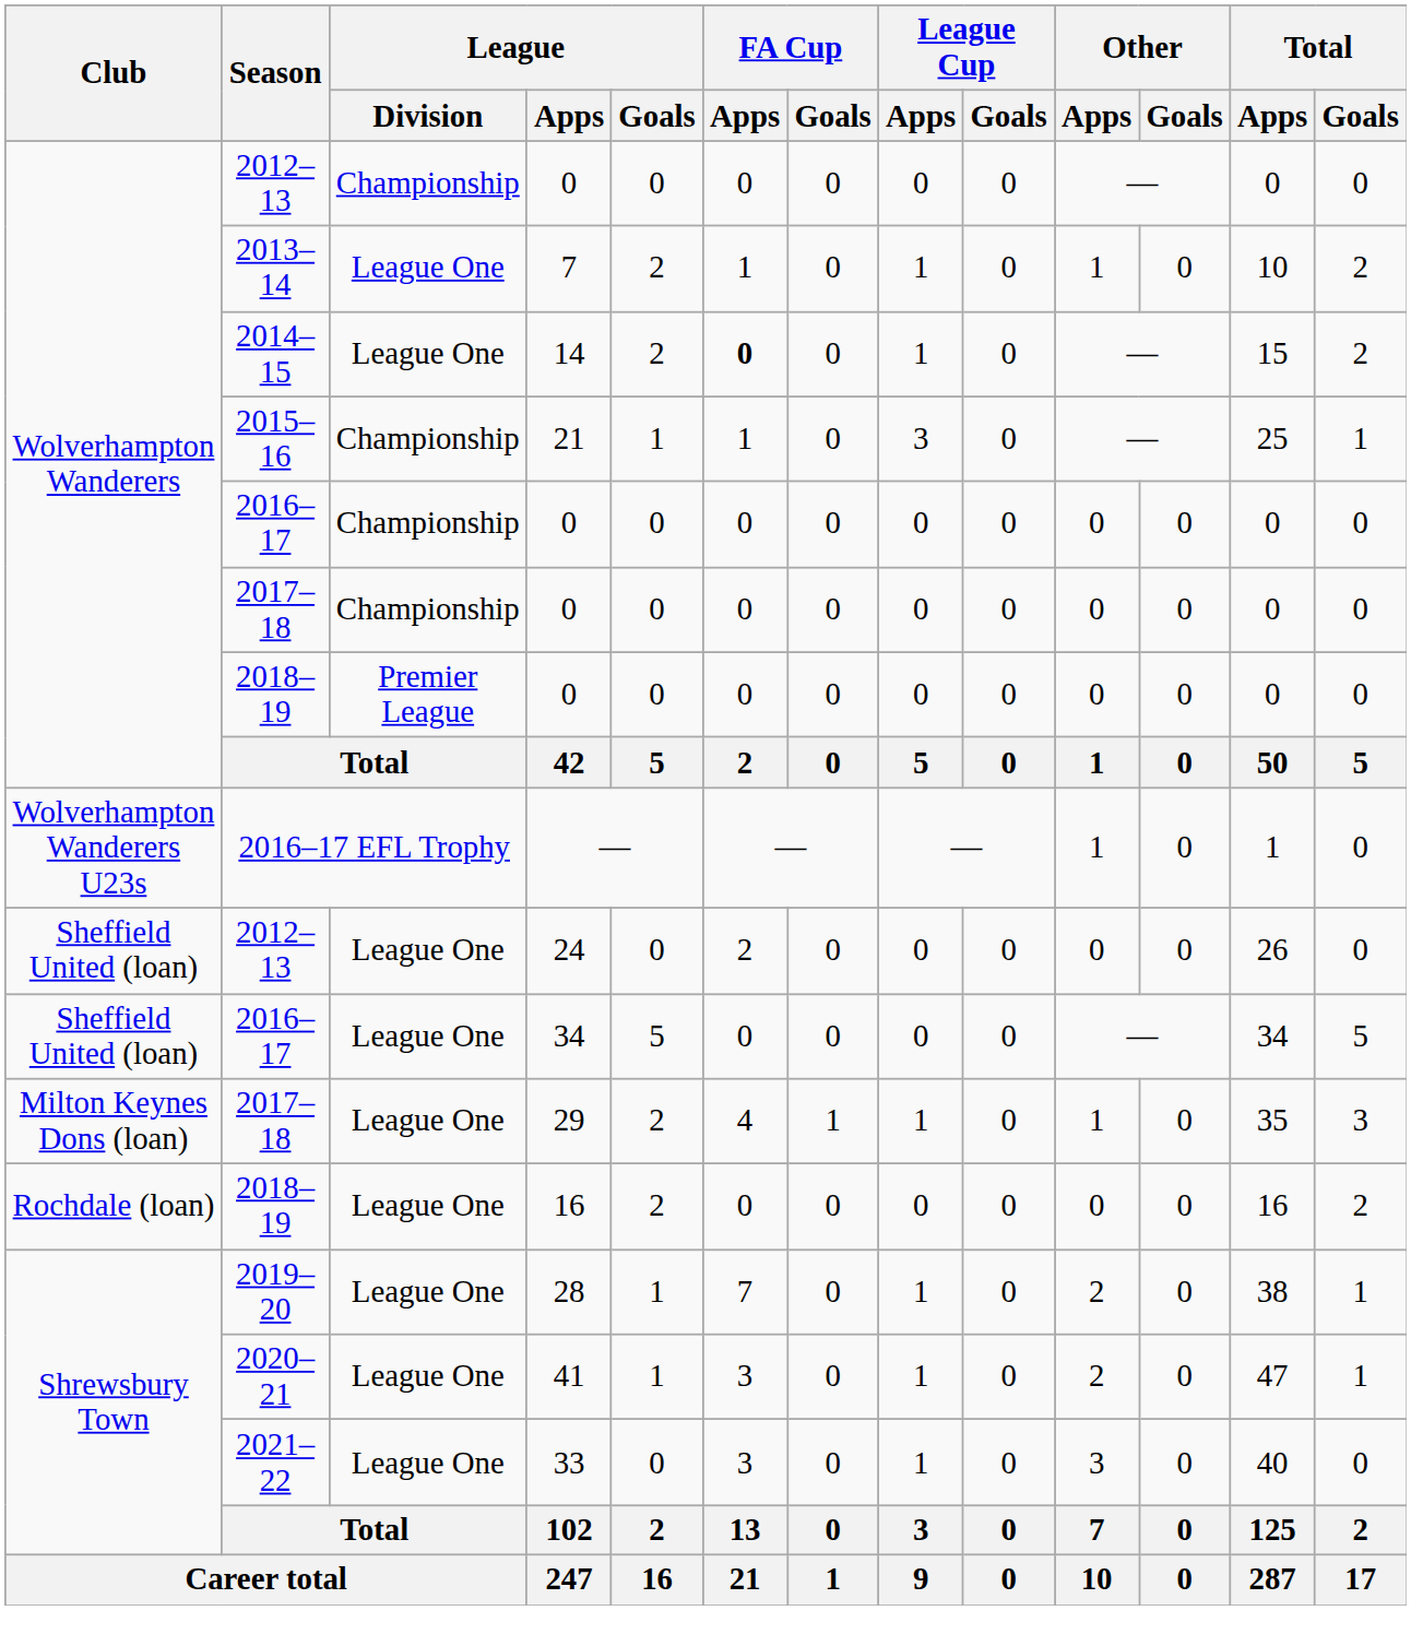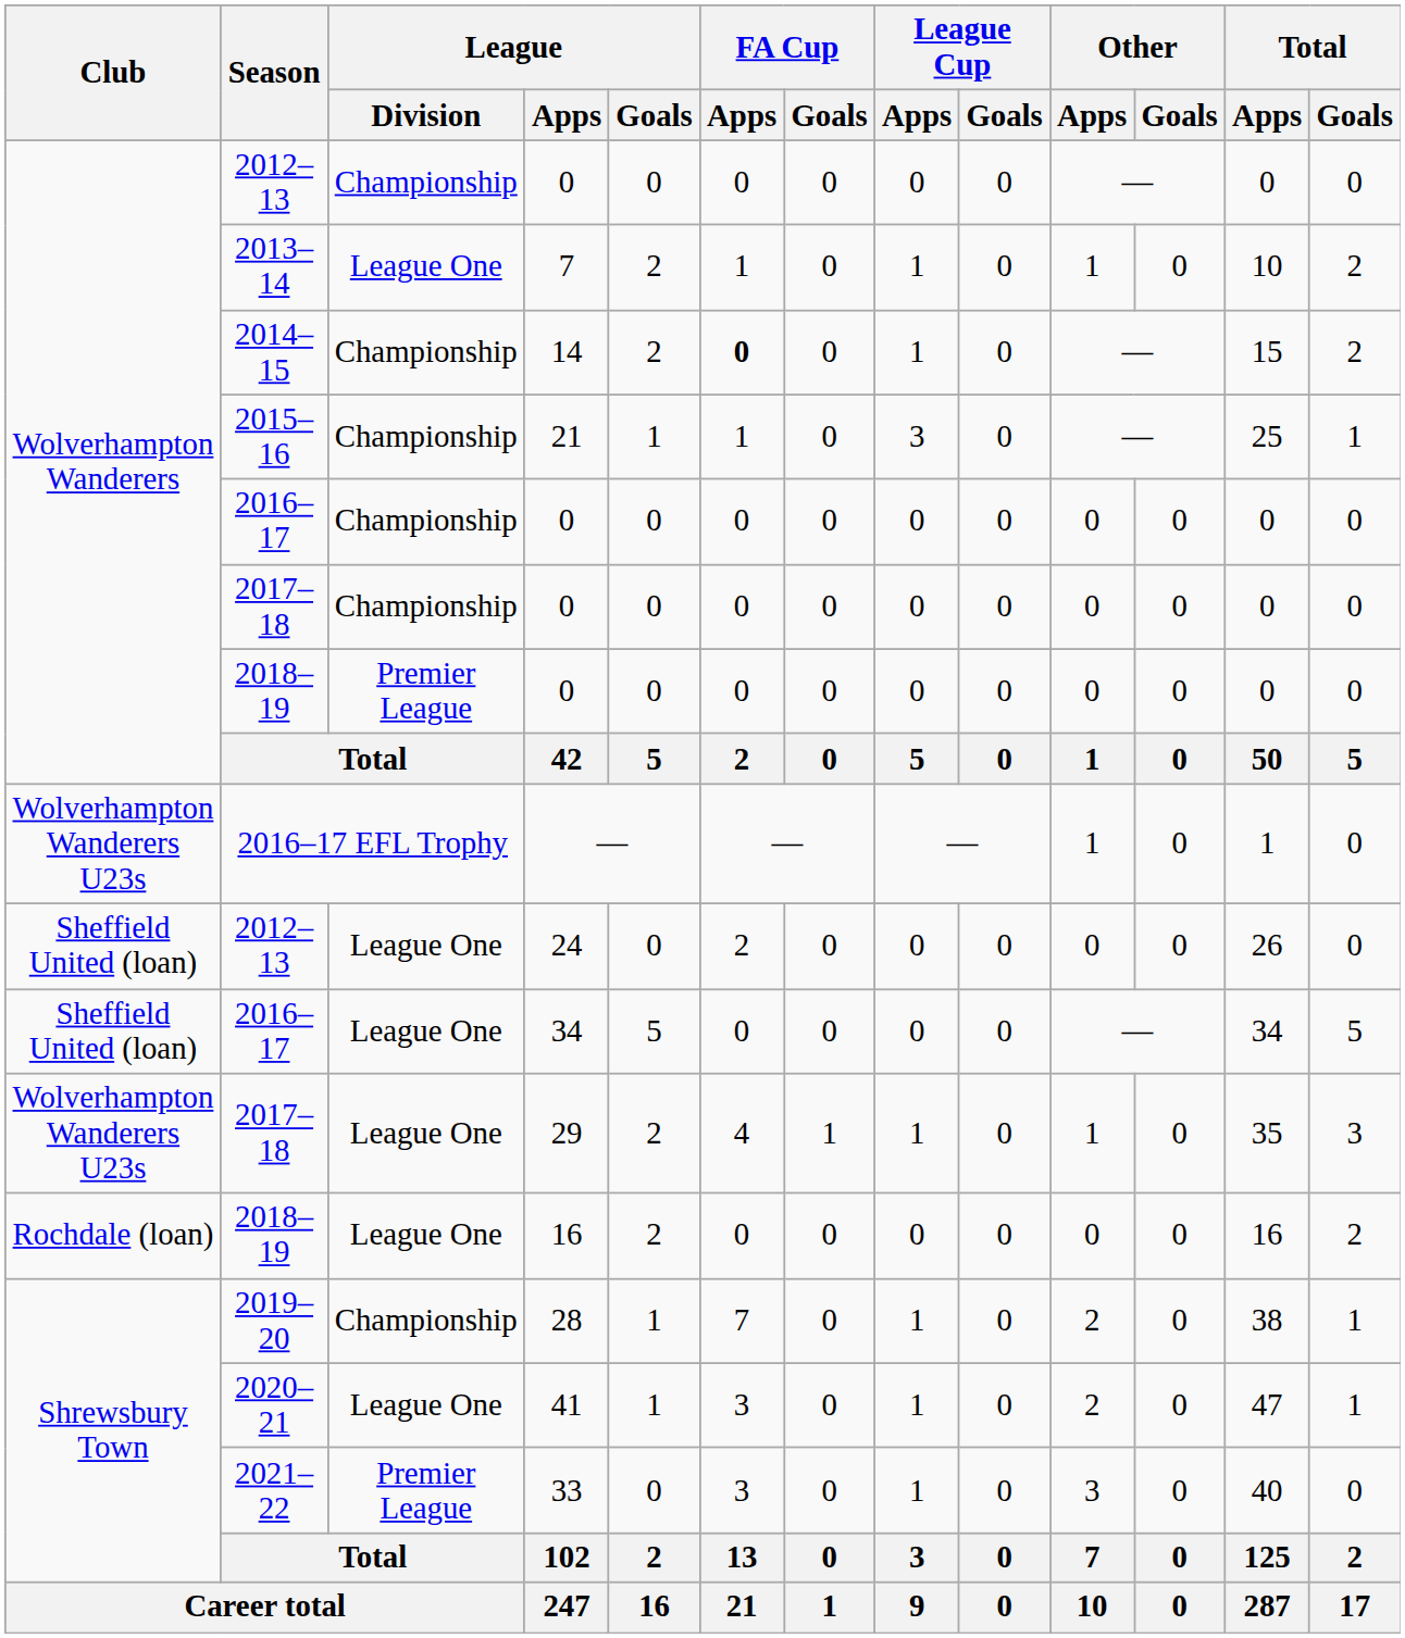14 | League / Division: League One -> Championship
29 | Club: Milton Keynes Dons (loan) -> Wolverhampton Wanderers U23s
28 | League / Division: League One -> Championship
33 | League / Division: League One -> Premier League
